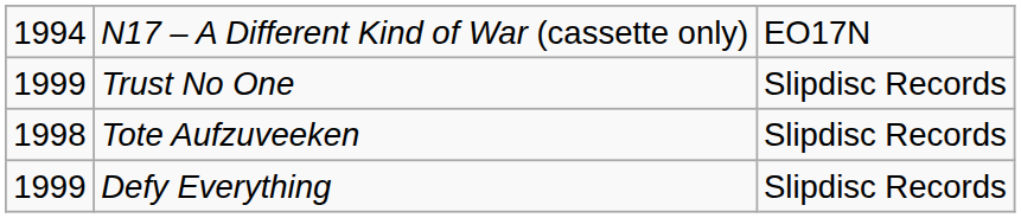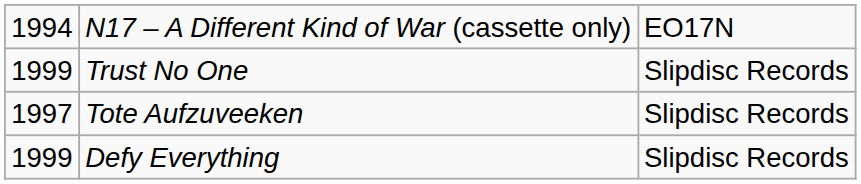Tote Aufzuveeken | column 1: 1998 -> 1997
